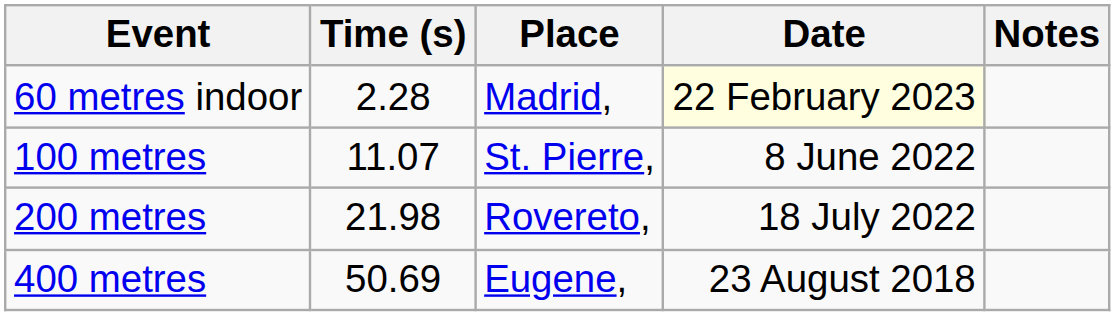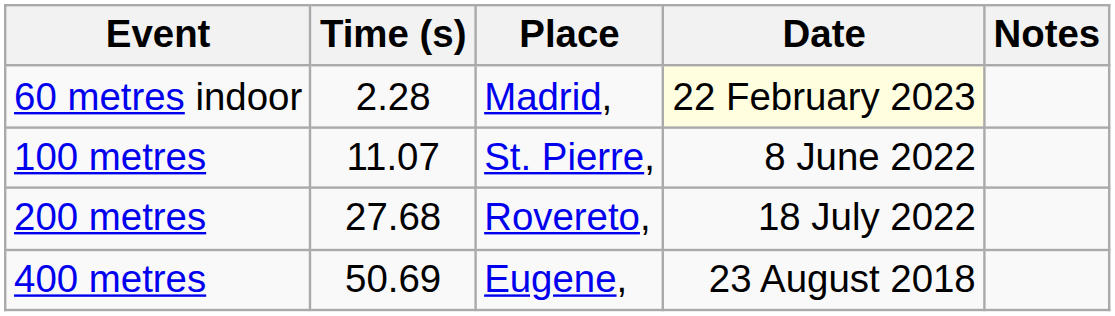200 metres | Time (s): 21.98 -> 27.68
